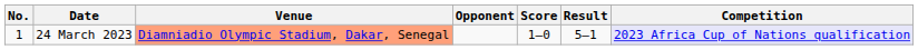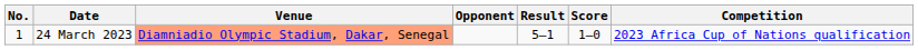columns swapped: Score <-> Result
24 March 2023 | Competition: lavender background -> no background
